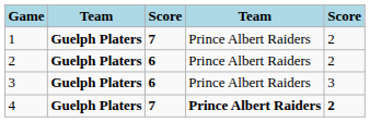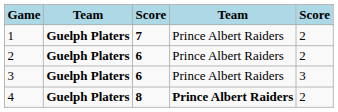4 | column 3: 7 -> 8
4 | column 5: bold -> normal
